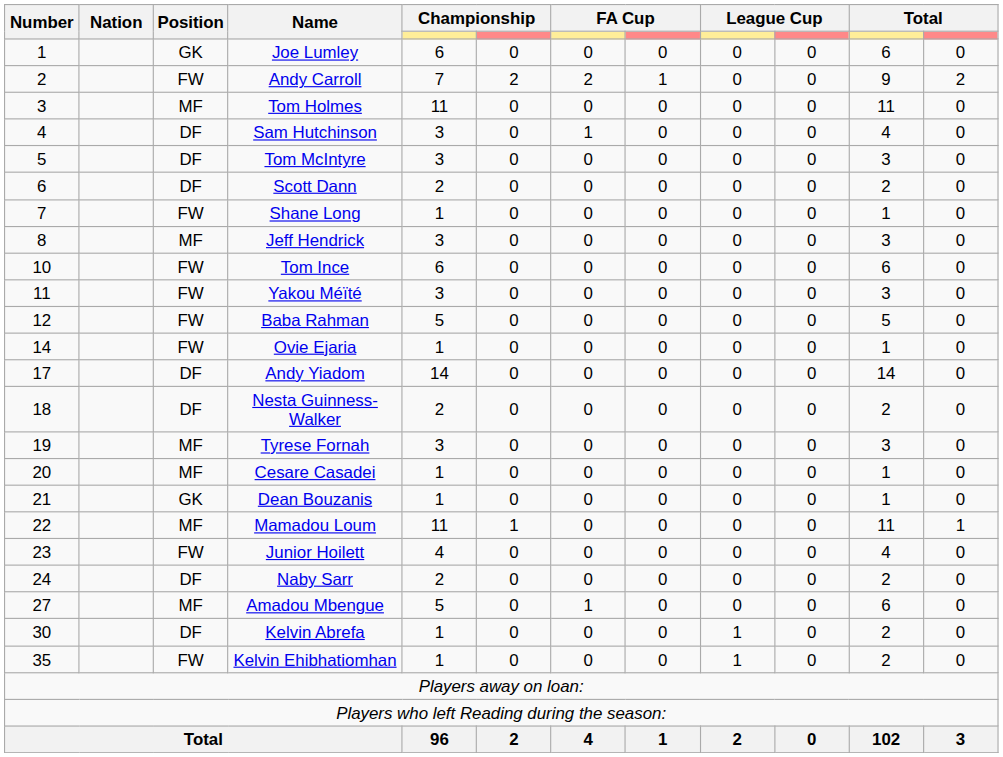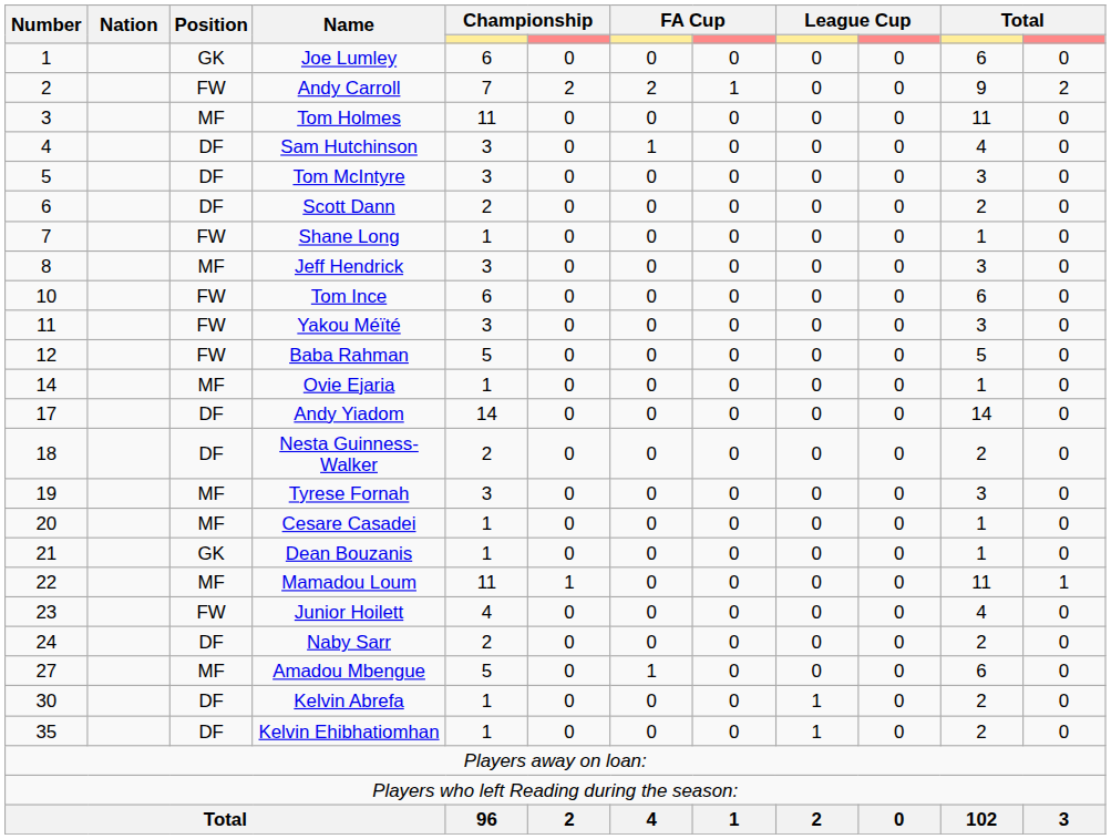Ovie Ejaria | Position: FW -> MF
Kelvin Ehibhatiomhan | Position: FW -> DF
